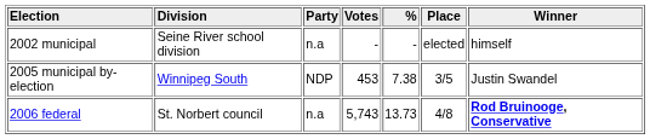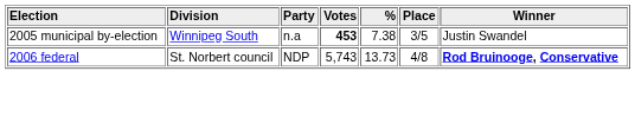- row: 2002 municipal | Seine River school division | n.a | - | - | elected | himself
2005 municipal by-election | Party: NDP -> n.a
2005 municipal by-election | Votes: normal -> bold
2006 federal | Party: n.a -> NDP
